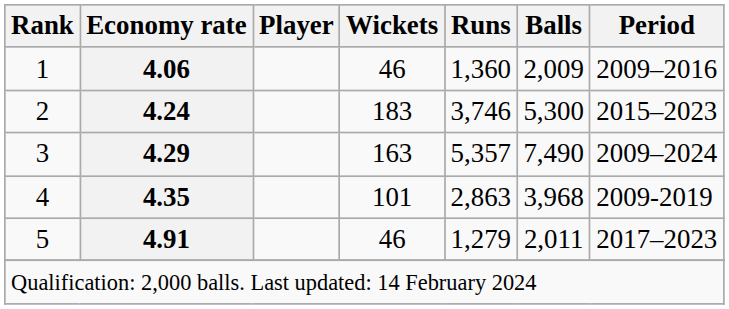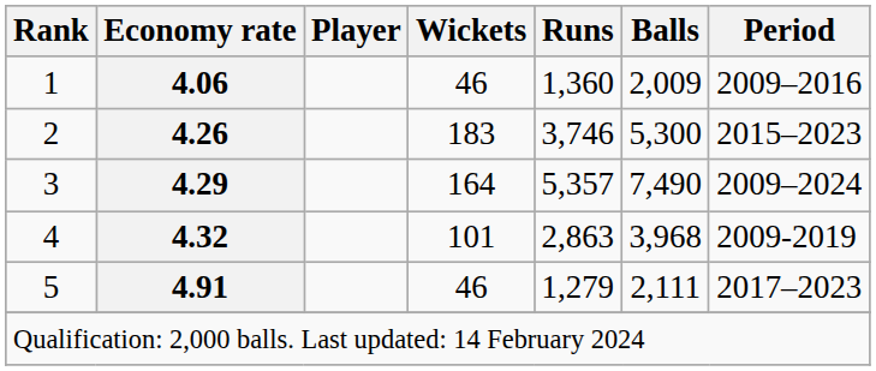2 | Economy rate: 4.24 -> 4.26
3 | Wickets: 163 -> 164
4 | Economy rate: 4.35 -> 4.32
5 | Balls: 2,011 -> 2,111
